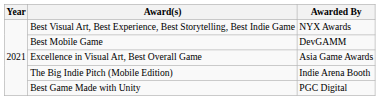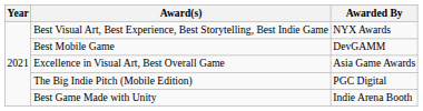The Big Indie Pitch (Mobile Edition) | Awarded By: Indie Arena Booth -> PGC Digital
Best Game Made with Unity | Awarded By: PGC Digital -> Indie Arena Booth
